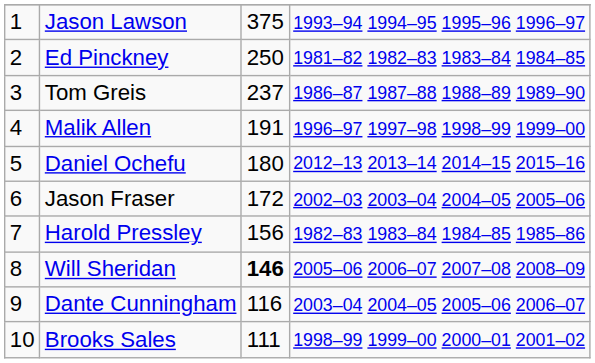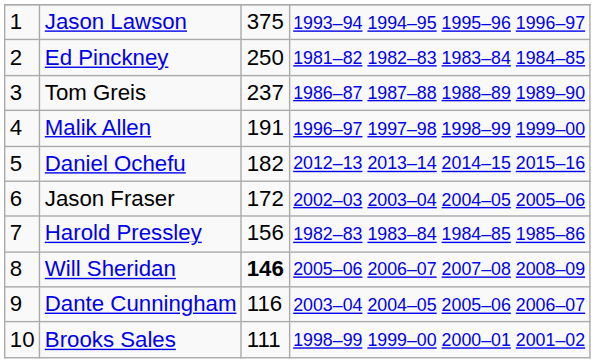Daniel Ochefu | column 3: 180 -> 182
